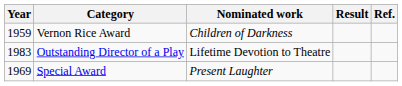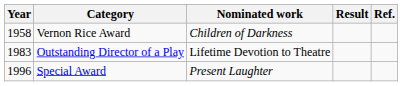Vernon Rice Award | Year: 1959 -> 1958
Special Award | Year: 1969 -> 1996
